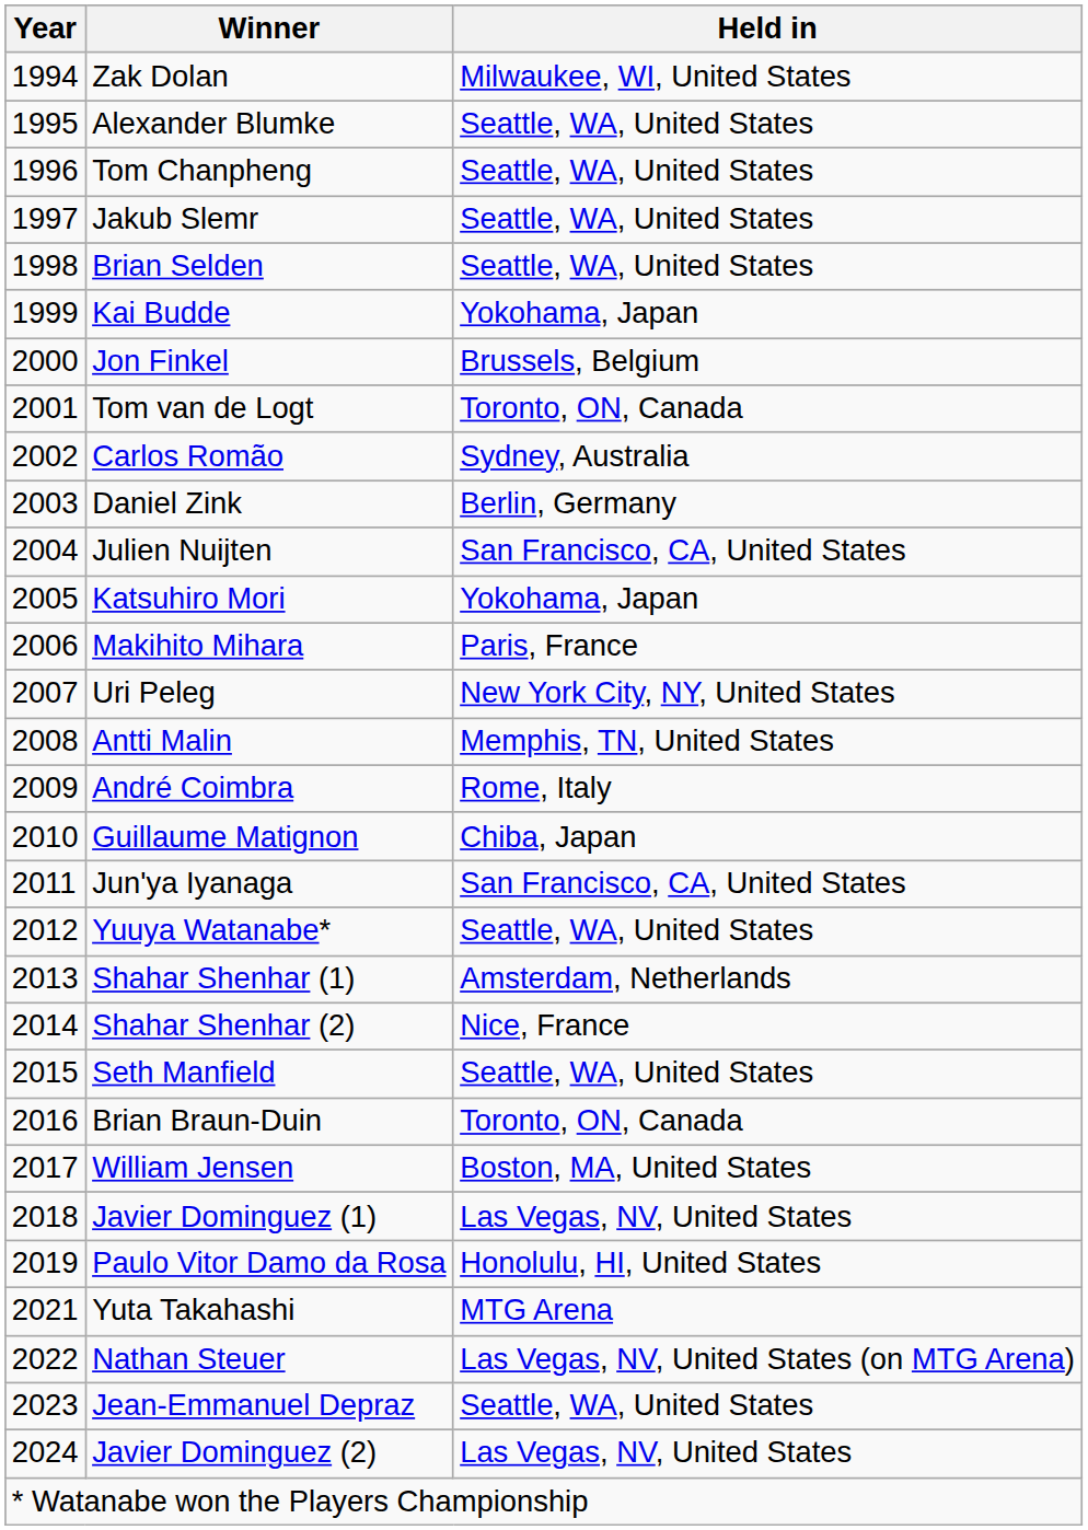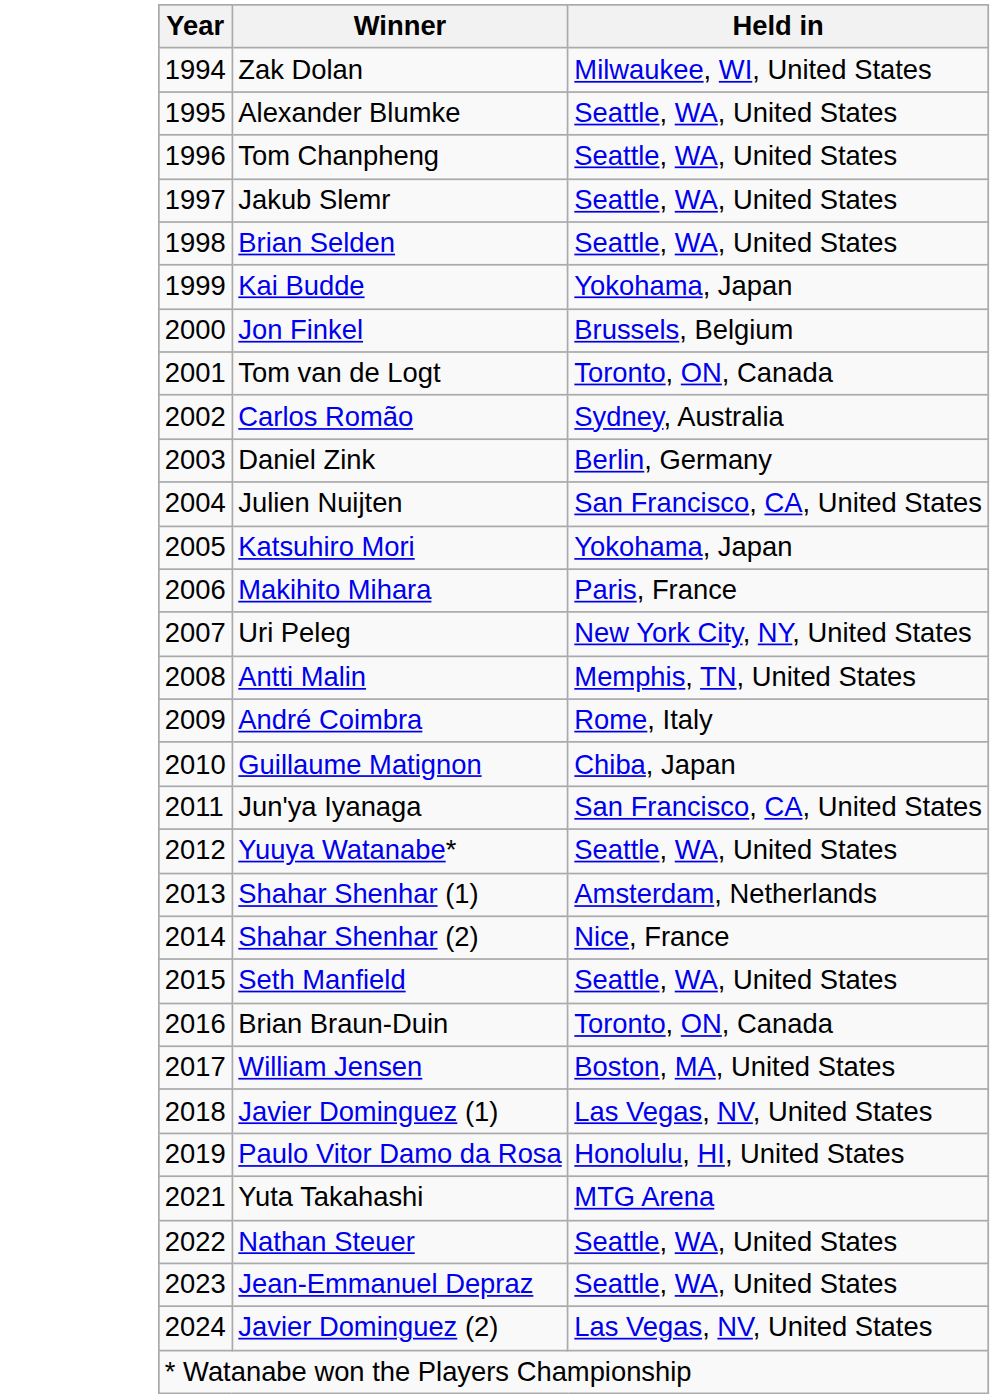Nathan Steuer | Held in: Las Vegas, NV, United States (on MTG Arena) -> Seattle, WA, United States
